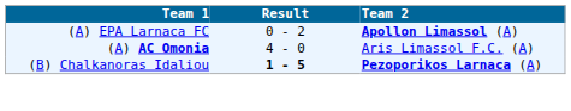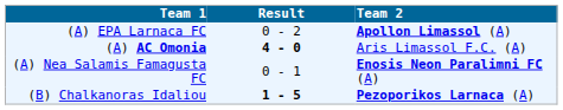(A) AC Omonia | Result: normal -> bold
+ row: (A) Nea Salamis Famagusta FC | 0 - 1 | Enosis Neon Paralimni FC (A)
